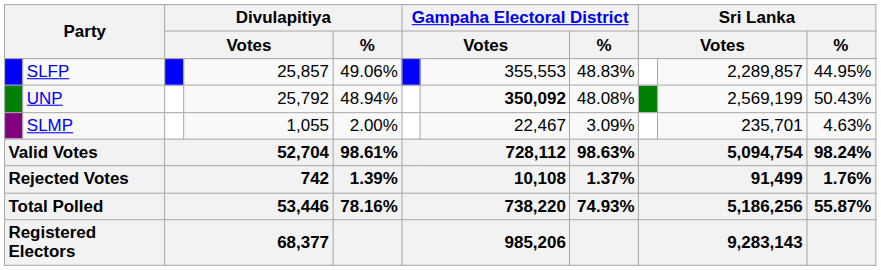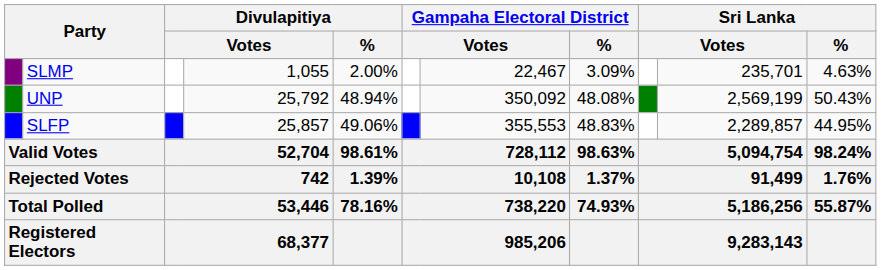rows swapped: SLFP <-> SLMP
UNP | column 7: bold -> normal
